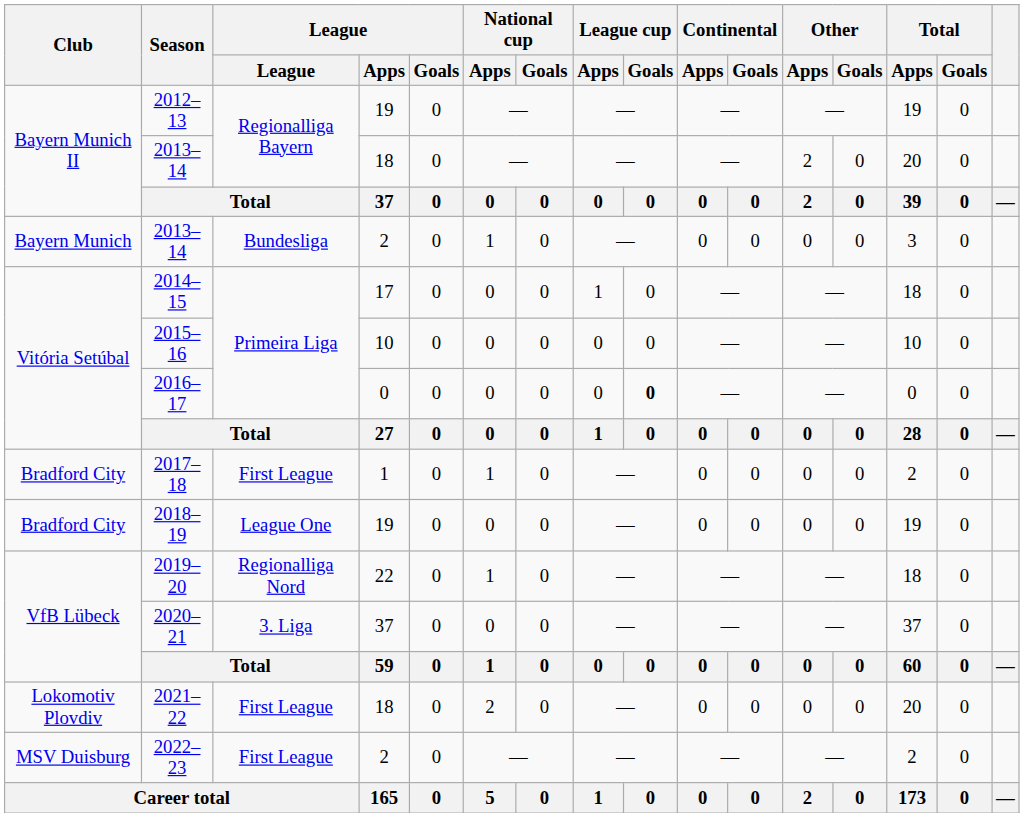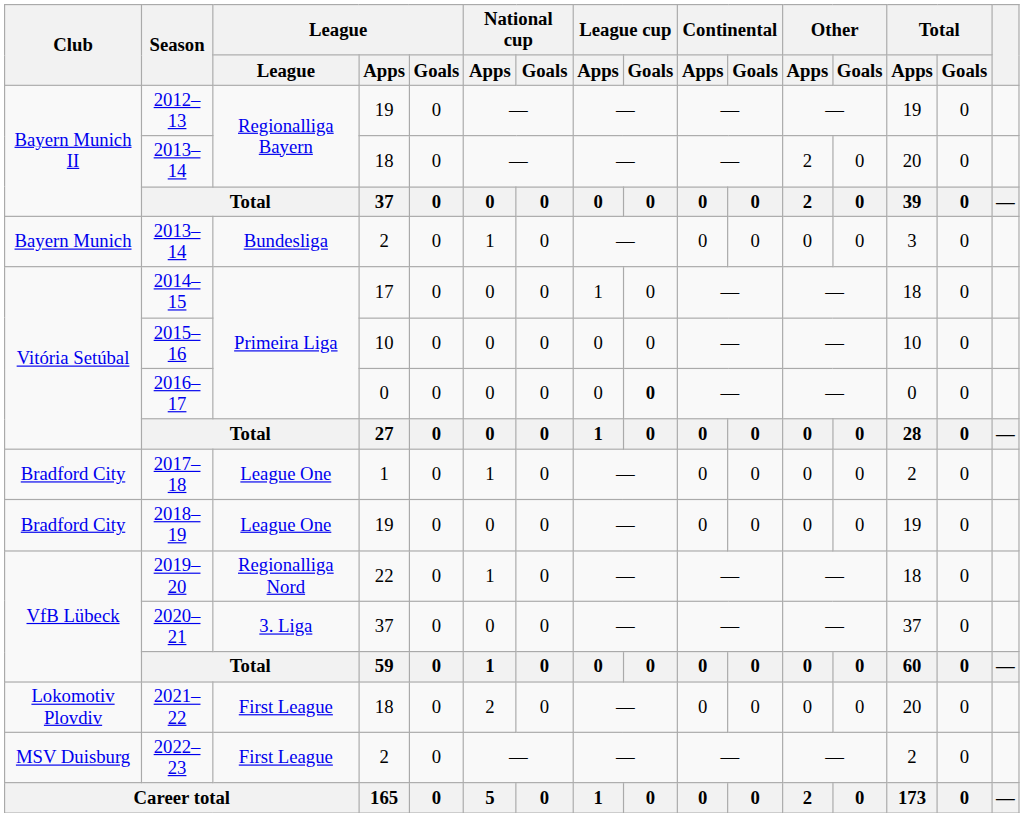2017–18 | League: First League -> League One
